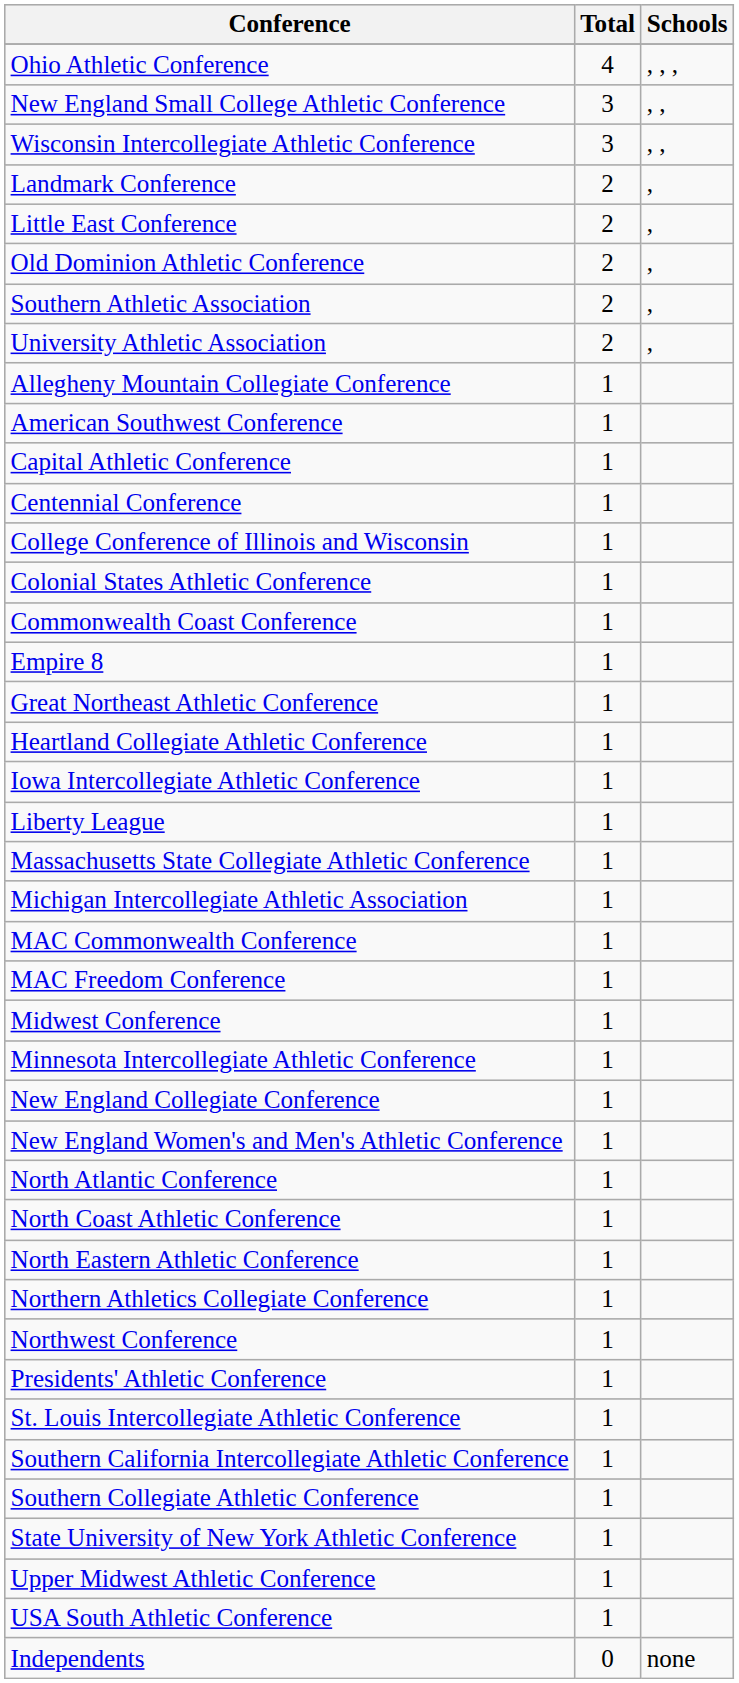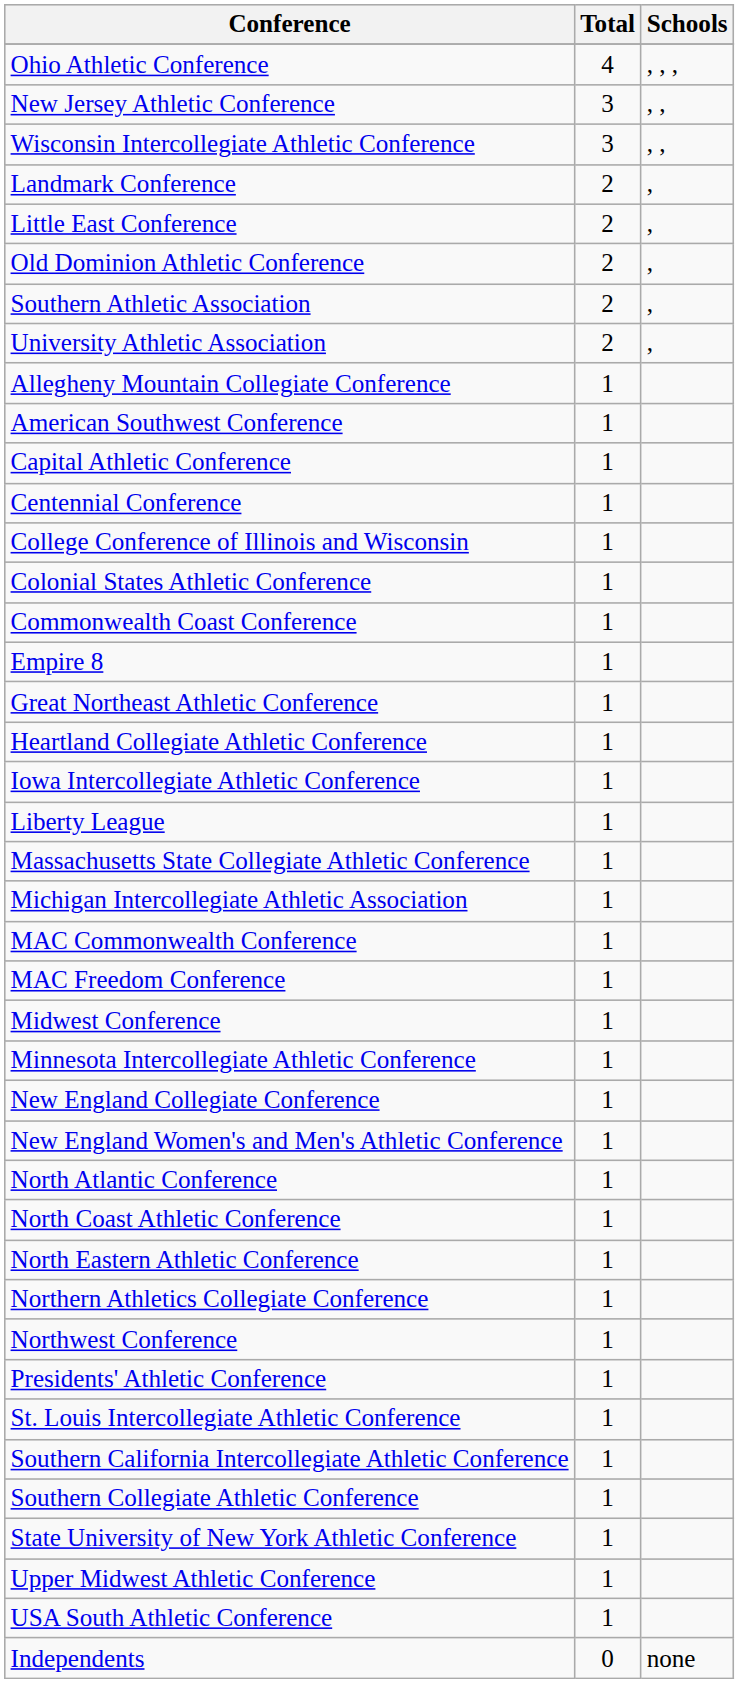- row: New England Small College Athletic Conference | 3 | , ,
+ row: New Jersey Athletic Conference | 3 | , ,
